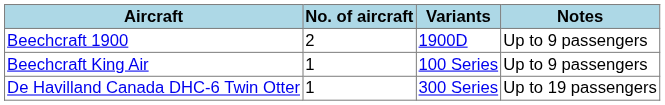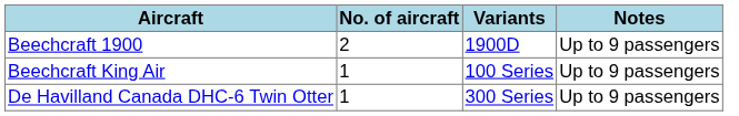De Havilland Canada DHC-6 Twin Otter | Notes: Up to 19 passengers -> Up to 9 passengers
